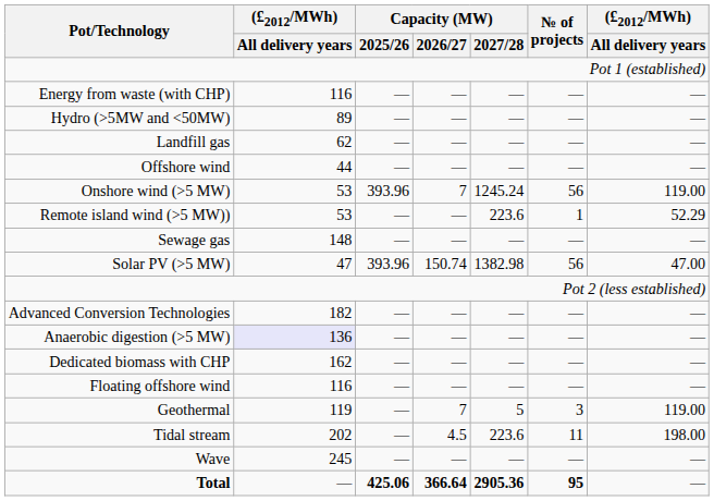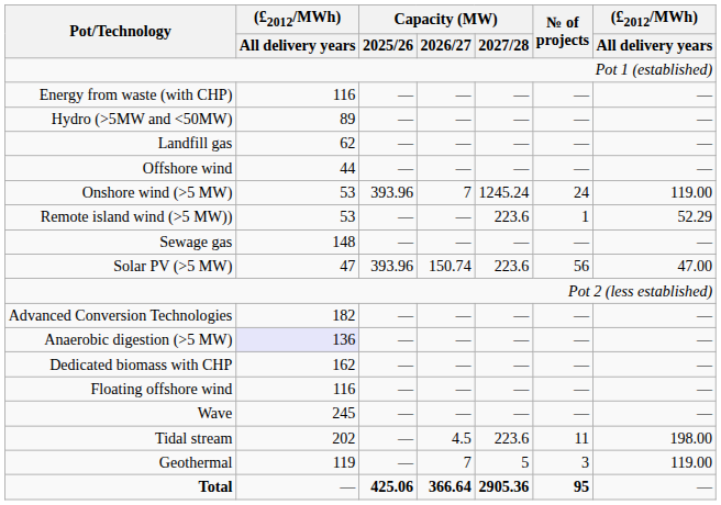Onshore wind (>5 MW) | № of projects: 56 -> 24
Solar PV (>5 MW) | Capacity (MW) / 2027/28: 1382.98 -> 223.6
rows swapped: Geothermal <-> Wave
